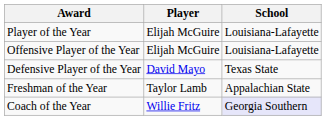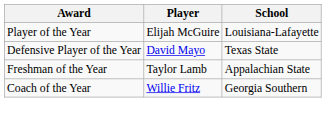- row: Offensive Player of the Year | Elijah McGuire | Louisiana-Lafayette
Coach of the Year | School: lavender background -> no background
